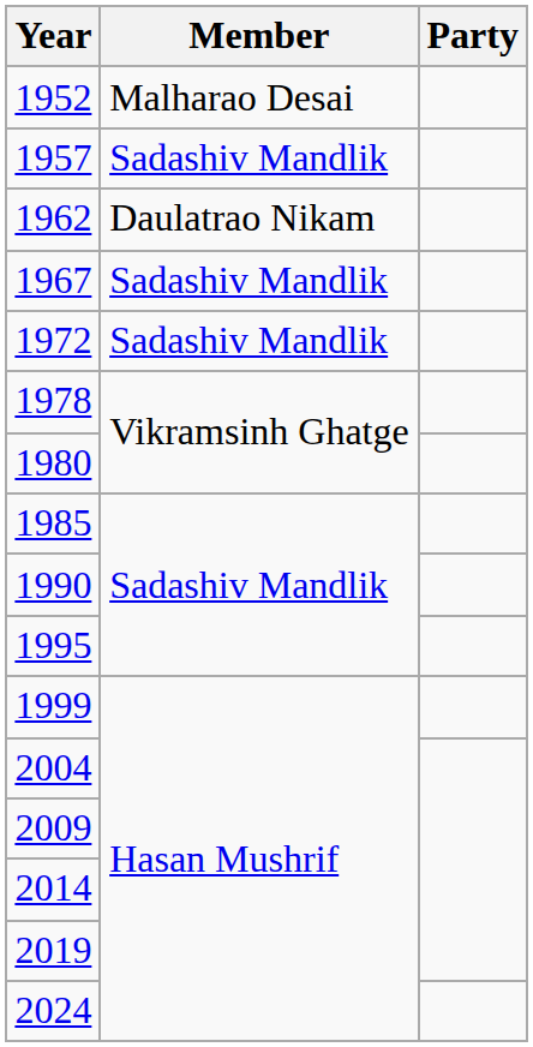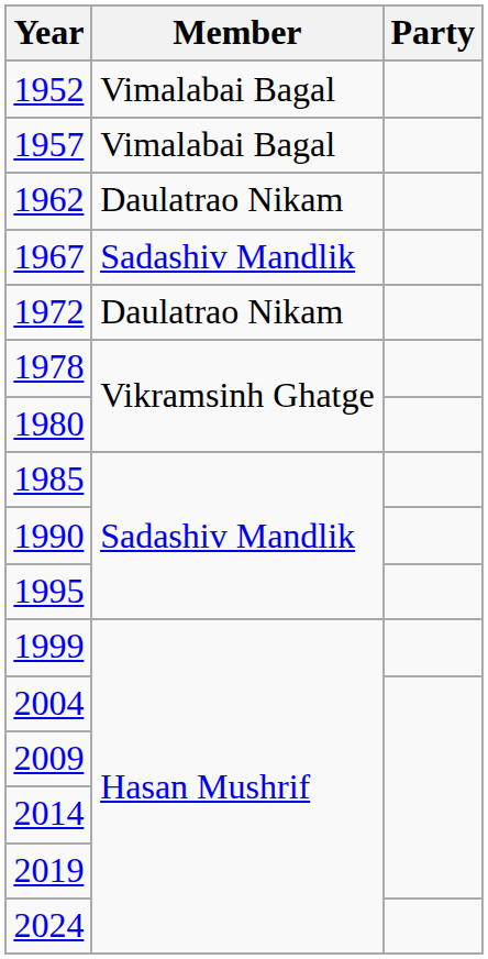1952 | Member: Malharao Desai -> Vimalabai Bagal
1957 | Member: Sadashiv Mandlik -> Vimalabai Bagal
1972 | Member: Sadashiv Mandlik -> Daulatrao Nikam
